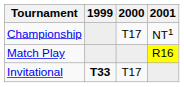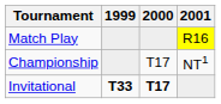rows swapped: Match Play <-> Championship
Invitational | 2000: normal -> bold
